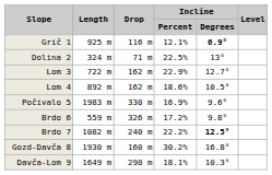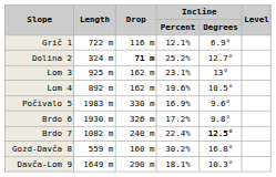Grič 1 | Length: 925 m -> 722 m
Grič 1 | Incline / Degrees: bold -> normal
Dolina 2 | Drop: normal -> bold
Dolina 2 | Incline / Percent: 22.5% -> 25.2%
Dolina 2 | Incline / Degrees: 13° -> 12.7°
Lom 3 | Length: 722 m -> 925 m
Lom 3 | Incline / Percent: 22.9% -> 23.1%
Lom 3 | Incline / Degrees: 12.7° -> 13°
Lom 4 | Incline / Percent: 18.6% -> 19.6%
Brdo 6 | Length: 559 m -> 1930 m
Brdo 7 | Incline / Percent: 22.2% -> 22.4%
Gozd-Davča 8 | Length: 1930 m -> 559 m
